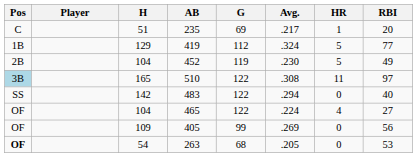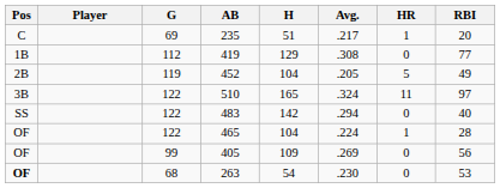columns swapped: G <-> H
419 | Avg.: .324 -> .308
419 | HR: 5 -> 0
452 | Avg.: .230 -> .205
510 | Pos: lightblue background -> no background
510 | Avg.: .308 -> .324
465 | HR: 4 -> 1
465 | RBI: 27 -> 28
263 | Avg.: .205 -> .230
